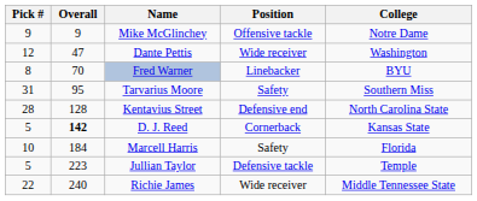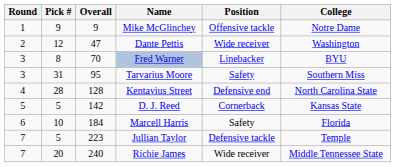+ column: Round | 1 | 2 | 3 | 3 | 4 | 5 | 6 | 7 | 7
D. J. Reed | Overall: bold -> normal
Richie James | Pick #: 22 -> 20
